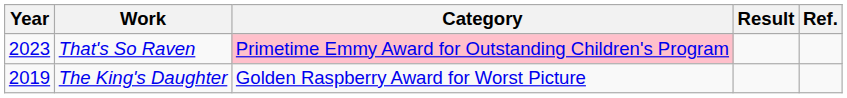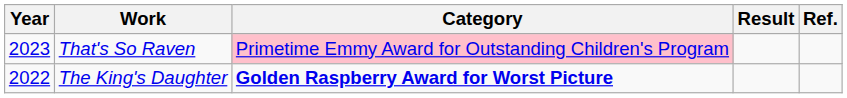The King's Daughter | Year: 2019 -> 2022
The King's Daughter | Category: normal -> bold
